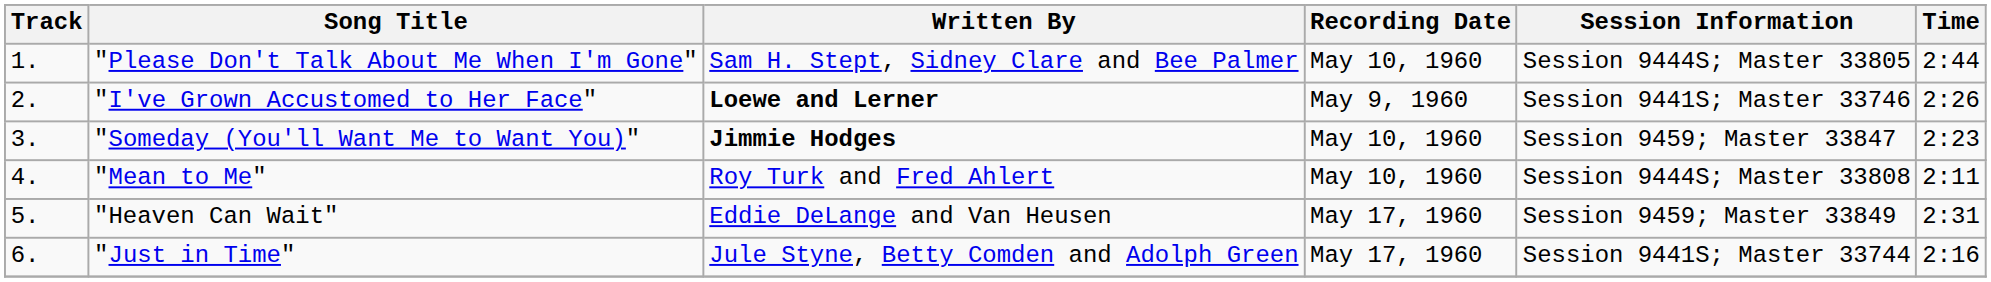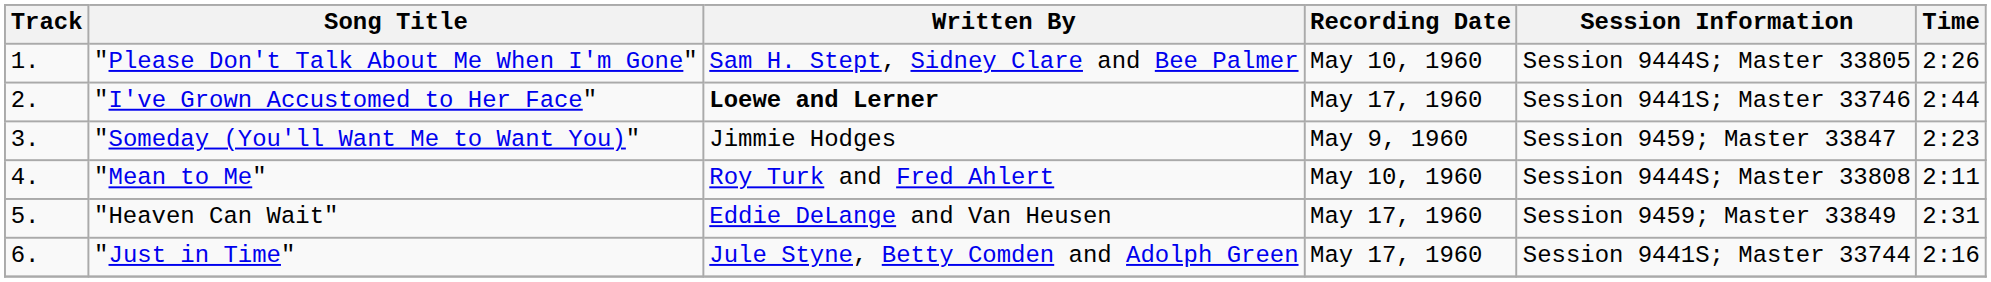"Please Don't Talk About Me When I'm Gone" | Time: 2:44 -> 2:26
"I've Grown Accustomed to Her Face" | Recording Date: May 9, 1960 -> May 17, 1960
"I've Grown Accustomed to Her Face" | Time: 2:26 -> 2:44
"Someday (You'll Want Me to Want You)" | Written By: bold -> normal
"Someday (You'll Want Me to Want You)" | Recording Date: May 10, 1960 -> May 9, 1960
